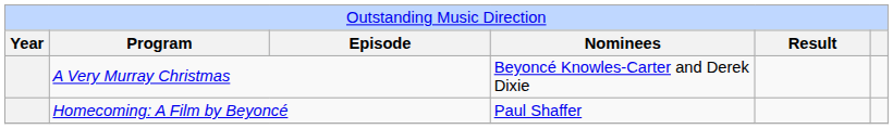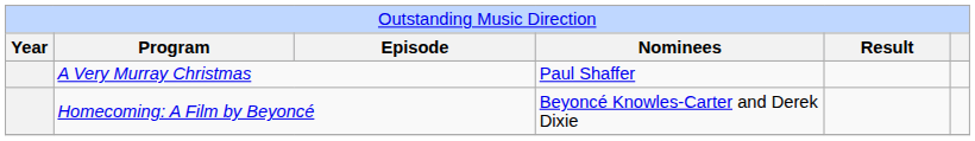A Very Murray Christmas | column 4: Beyoncé Knowles-Carter and Derek Dixie -> Paul Shaffer
Homecoming: A Film by Beyoncé | column 4: Paul Shaffer -> Beyoncé Knowles-Carter and Derek Dixie
